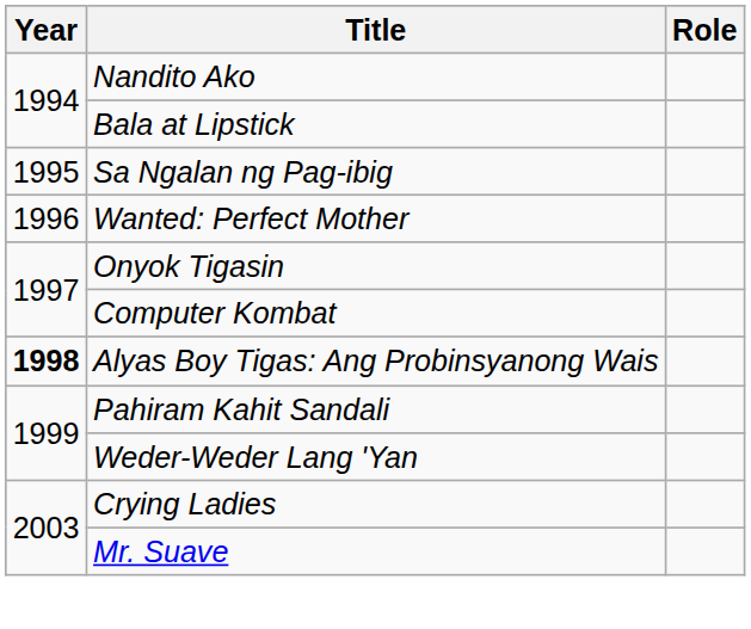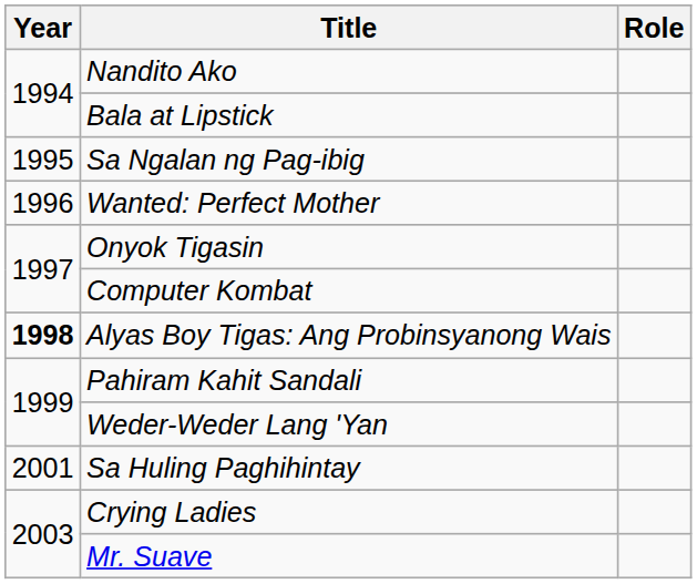+ row: 2001 | Sa Huling Paghihintay
